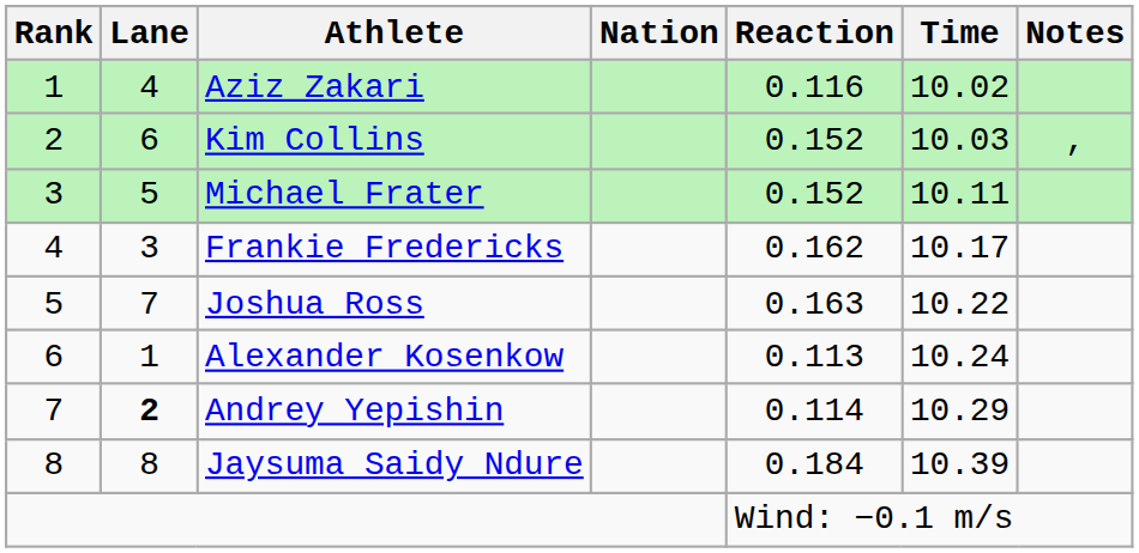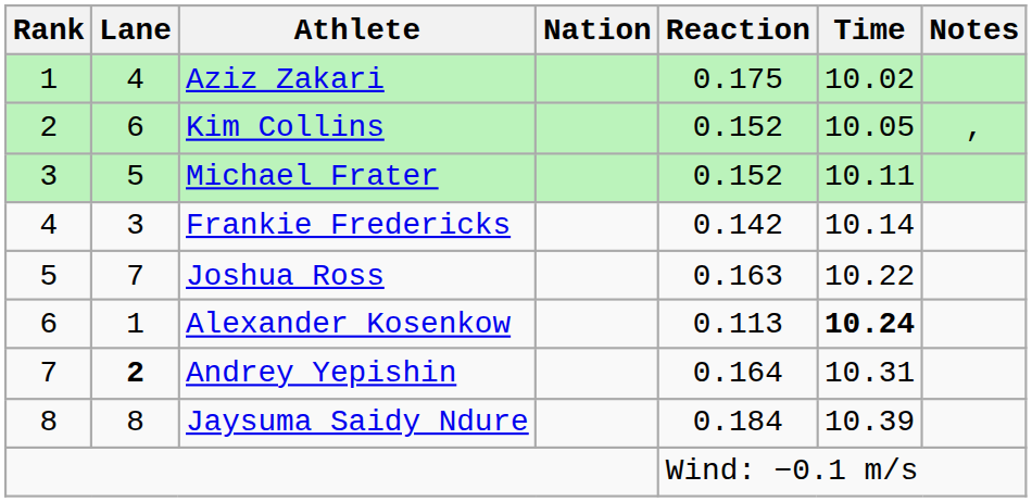Aziz Zakari | Reaction: 0.116 -> 0.175
Kim Collins | Time: 10.03 -> 10.05
Frankie Fredericks | Reaction: 0.162 -> 0.142
Frankie Fredericks | Time: 10.17 -> 10.14
Alexander Kosenkow | Time: normal -> bold
Andrey Yepishin | Reaction: 0.114 -> 0.164
Andrey Yepishin | Time: 10.29 -> 10.31
